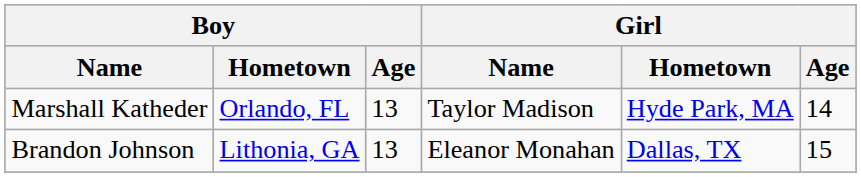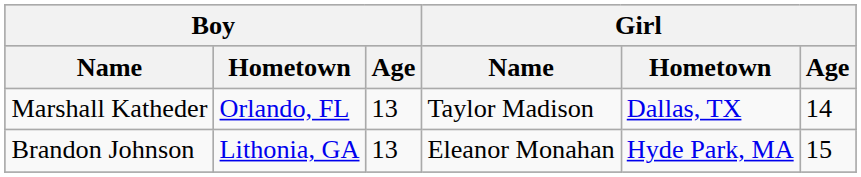Marshall Katheder | Girl / Hometown: Hyde Park, MA -> Dallas, TX
Brandon Johnson | Girl / Hometown: Dallas, TX -> Hyde Park, MA
